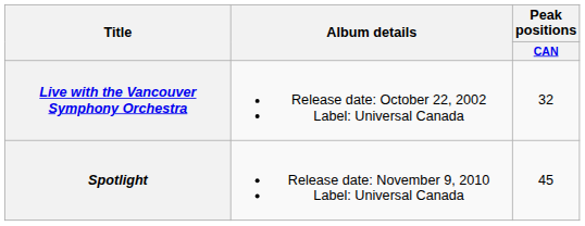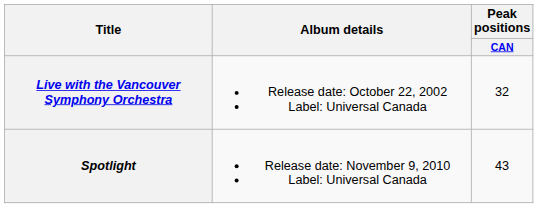Spotlight | Peak positions / CAN: 45 -> 43
